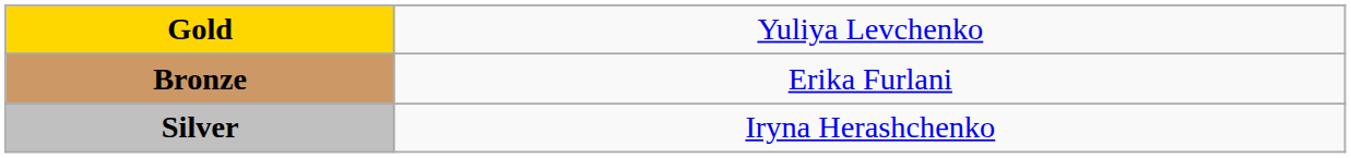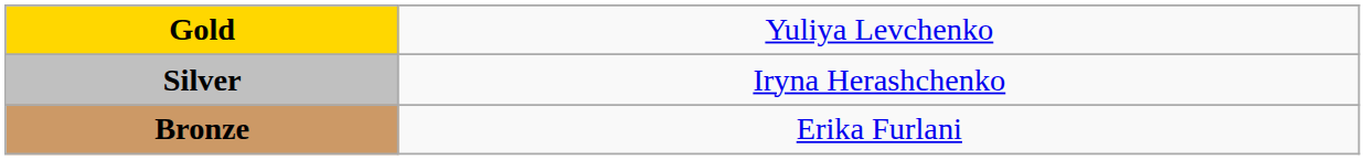rows swapped: Silver <-> Bronze
